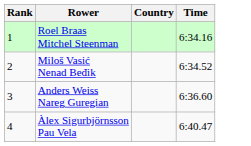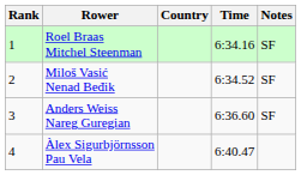+ column: Notes | SF | SF | SF
